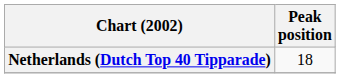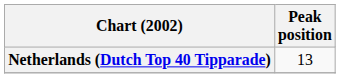Netherlands (Dutch Top 40 Tipparade) | Peak position: 18 -> 13
